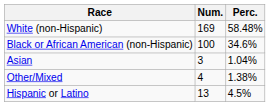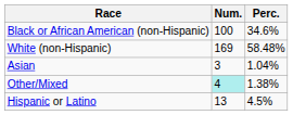rows swapped: White (non-Hispanic) <-> Black or African American (non-Hispanic)
Other/Mixed | Num.: no background -> paleturquoise background
